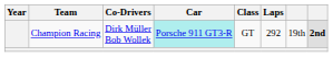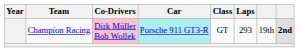Champion Racing | Co-Drivers: no background -> pink background
Champion Racing | Laps: 292 -> 293
